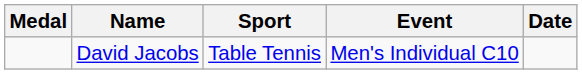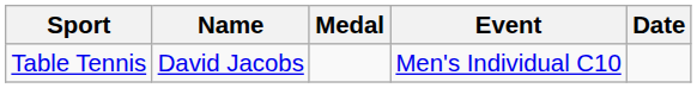columns swapped: Medal <-> Sport
